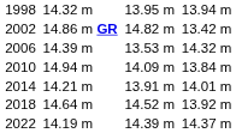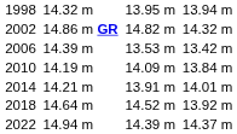2002 | column 7: 13.42 m -> 14.32 m
2006 | column 7: 14.32 m -> 13.42 m
2010 | column 3: 14.94 m -> 14.19 m
2022 | column 3: 14.19 m -> 14.94 m
